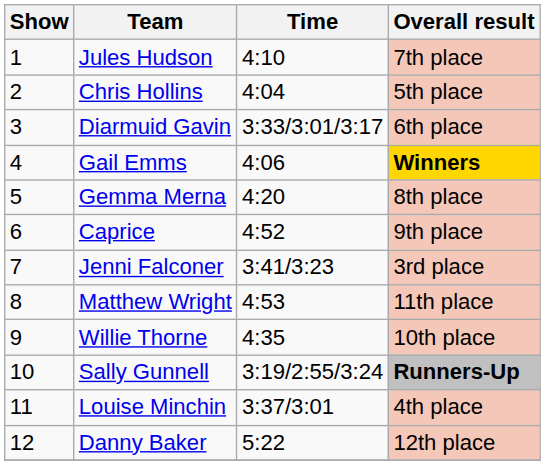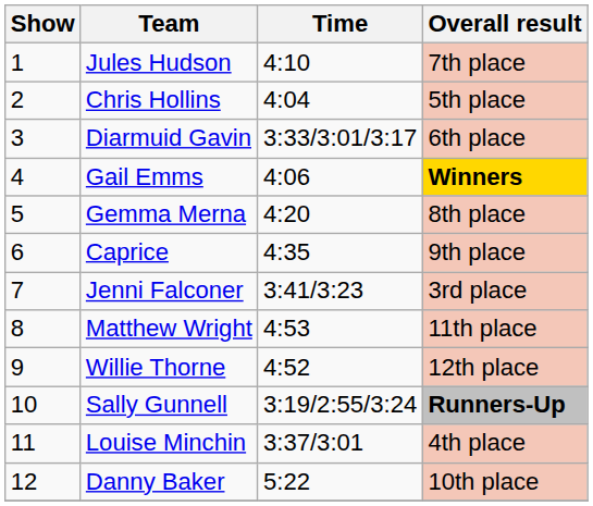Caprice | Time: 4:52 -> 4:35
Willie Thorne | Time: 4:35 -> 4:52
Willie Thorne | Overall result: 10th place -> 12th place
Danny Baker | Overall result: 12th place -> 10th place
